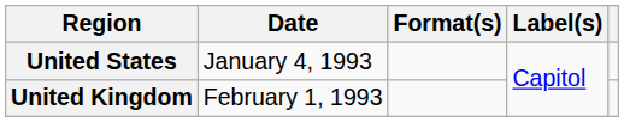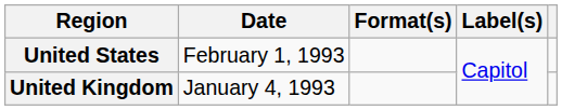United States | Date: January 4, 1993 -> February 1, 1993
United Kingdom | Date: February 1, 1993 -> January 4, 1993
